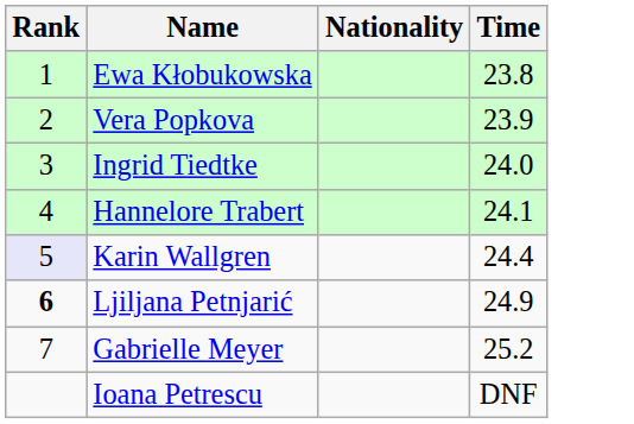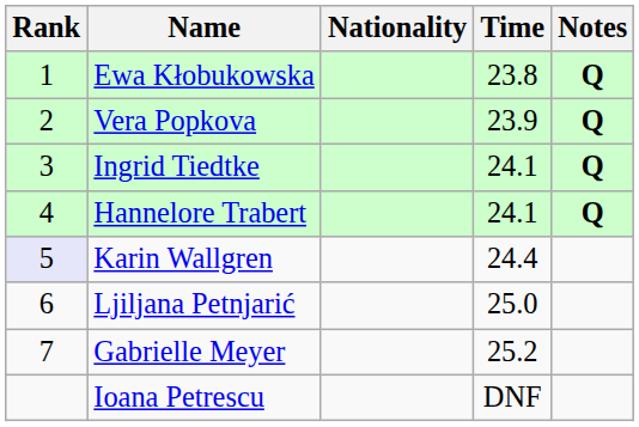+ column: Notes | Q | Q | Q | Q
Ingrid Tiedtke | Time: 24.0 -> 24.1
Ljiljana Petnjarić | Rank: bold -> normal
Ljiljana Petnjarić | Time: 24.9 -> 25.0
